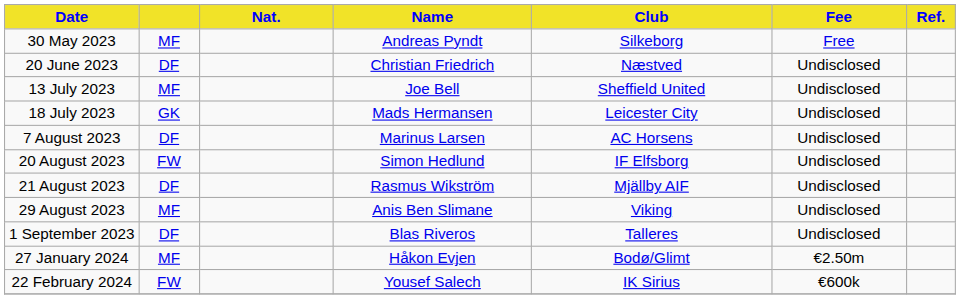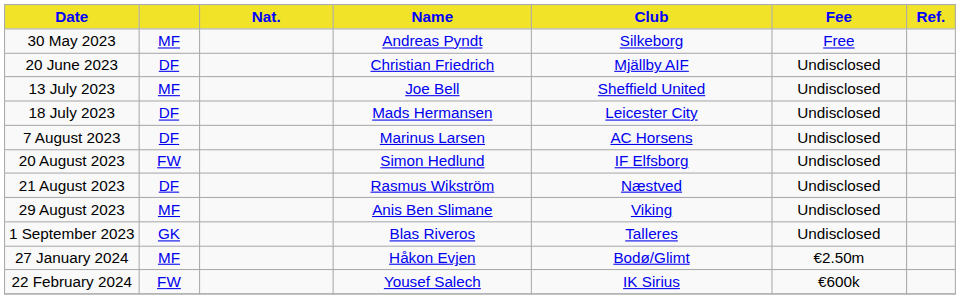20 June 2023 | Club: Næstved -> Mjällby AIF
18 July 2023 | column 2: GK -> DF
21 August 2023 | Club: Mjällby AIF -> Næstved
1 September 2023 | column 2: DF -> GK
